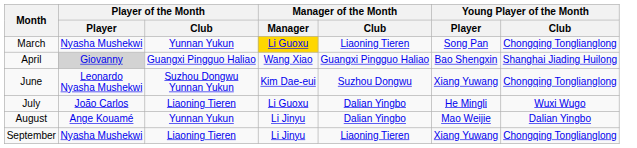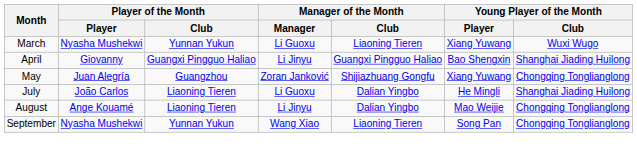March | Manager of the Month / Manager: gold background -> no background
March | Young Player of the Month / Player: Song Pan -> Xiang Yuwang
March | Young Player of the Month / Club: Chongqing Tonglianglong -> Wuxi Wugo
April | Player of the Month / Player: lightgrey background -> no background
April | Manager of the Month / Manager: Wang Xiao -> Li Jinyu
+ row: May | Juan Alegría | Guangzhou | Zoran Janković | Shijiazhuang Gongfu | Xiang Yuwang | Chongqing Tonglianglong
- row: June | Leonardo Nyasha Mushekwi | Suzhou Dongwu Yunnan Yukun | Kim Dae-eui | Suzhou Dongwu | Xiang Yuwang | Chongqing Tonglianglong
July | Young Player of the Month / Club: Wuxi Wugo -> Shanghai Jiading Huilong
August | Player of the Month / Club: Yunnan Yukun -> Liaoning Tieren
August | Young Player of the Month / Club: Dalian Yingbo -> Chongqing Tonglianglong
September | Player of the Month / Club: Liaoning Tieren -> Yunnan Yukun
September | Manager of the Month / Manager: Li Jinyu -> Wang Xiao
September | Young Player of the Month / Player: Xiang Yuwang -> Song Pan
